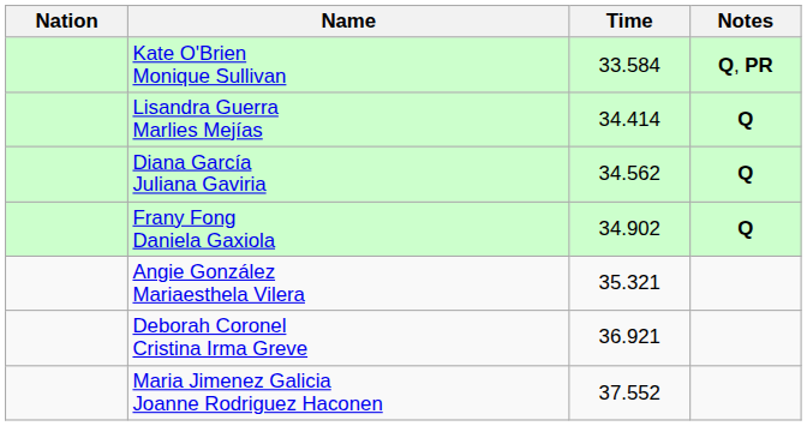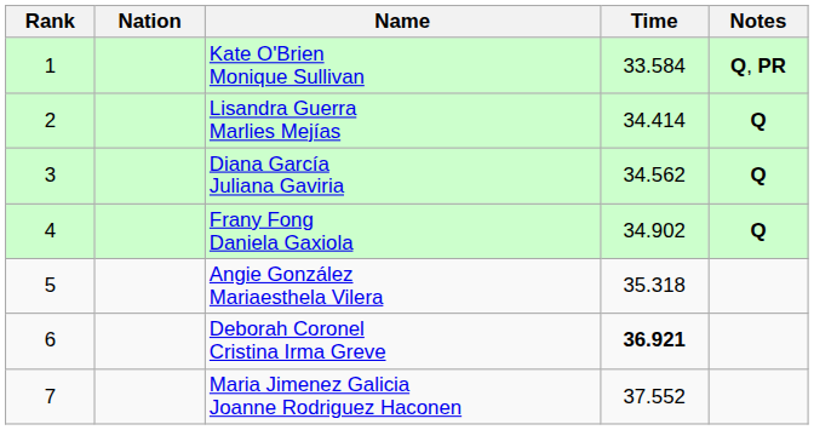+ column: Rank | 1 | 2 | 3 | 4 | 5 | 6 | 7
Angie González Mariaesthela Vilera | Time: 35.321 -> 35.318
Deborah Coronel Cristina Irma Greve | Time: normal -> bold
